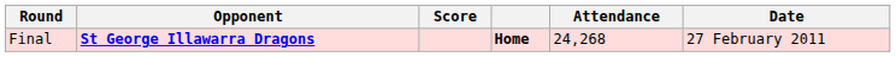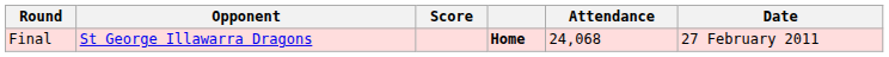Final | Opponent: bold -> normal
Final | Attendance: 24,268 -> 24,068
